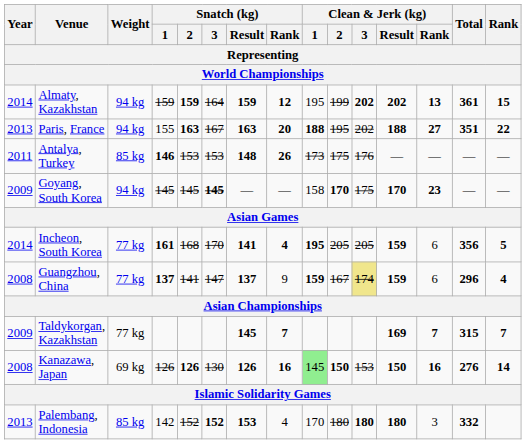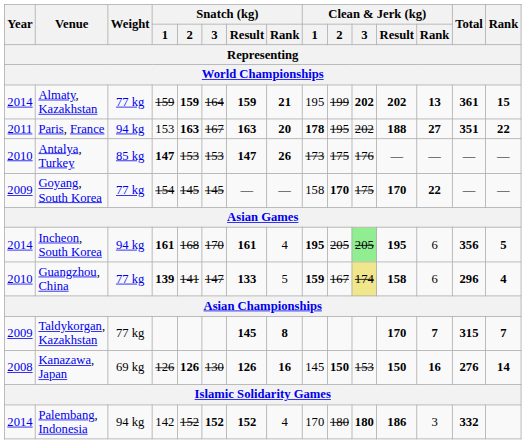Almaty, Kazakhstan | Weight: 94 kg -> 77 kg
Almaty, Kazakhstan | Snatch (kg) / Rank: 12 -> 21
Paris, France | Year: 2013 -> 2011
Paris, France | Snatch (kg) / 1: 155 -> 153
Paris, France | Clean & Jerk (kg) / 1: 188 -> 178
Antalya, Turkey | Year: 2011 -> 2010
Antalya, Turkey | Snatch (kg) / 1: 146 -> 147
Antalya, Turkey | Snatch (kg) / Result: 148 -> 147
Goyang, South Korea | Weight: 94 kg -> 77 kg
Goyang, South Korea | Snatch (kg) / 1: 145 -> 154
Goyang, South Korea | Snatch (kg) / 3: bold -> normal
Goyang, South Korea | Clean & Jerk (kg) / Rank: 23 -> 22
Incheon, South Korea | Weight: 77 kg -> 94 kg
Incheon, South Korea | Snatch (kg) / Result: 141 -> 161
Incheon, South Korea | Snatch (kg) / Rank: bold -> normal
Incheon, South Korea | Clean & Jerk (kg) / 3: no background -> lightgreen background
Incheon, South Korea | Clean & Jerk (kg) / Result: 159 -> 195
Guangzhou, China | Year: 2008 -> 2010
Guangzhou, China | Snatch (kg) / 1: 137 -> 139
Guangzhou, China | Snatch (kg) / Result: 137 -> 133
Guangzhou, China | Snatch (kg) / Rank: 9 -> 5
Guangzhou, China | Clean & Jerk (kg) / Result: 159 -> 158
Taldykorgan, Kazakhstan | Snatch (kg) / Rank: 7 -> 8
Taldykorgan, Kazakhstan | Clean & Jerk (kg) / Result: 169 -> 170
Kanazawa, Japan | Clean & Jerk (kg) / 1: lightgreen background -> no background
Palembang, Indonesia | Year: 2013 -> 2014
Palembang, Indonesia | Weight: 85 kg -> 94 kg
Palembang, Indonesia | Snatch (kg) / Result: 153 -> 152
Palembang, Indonesia | Clean & Jerk (kg) / Result: 180 -> 186
